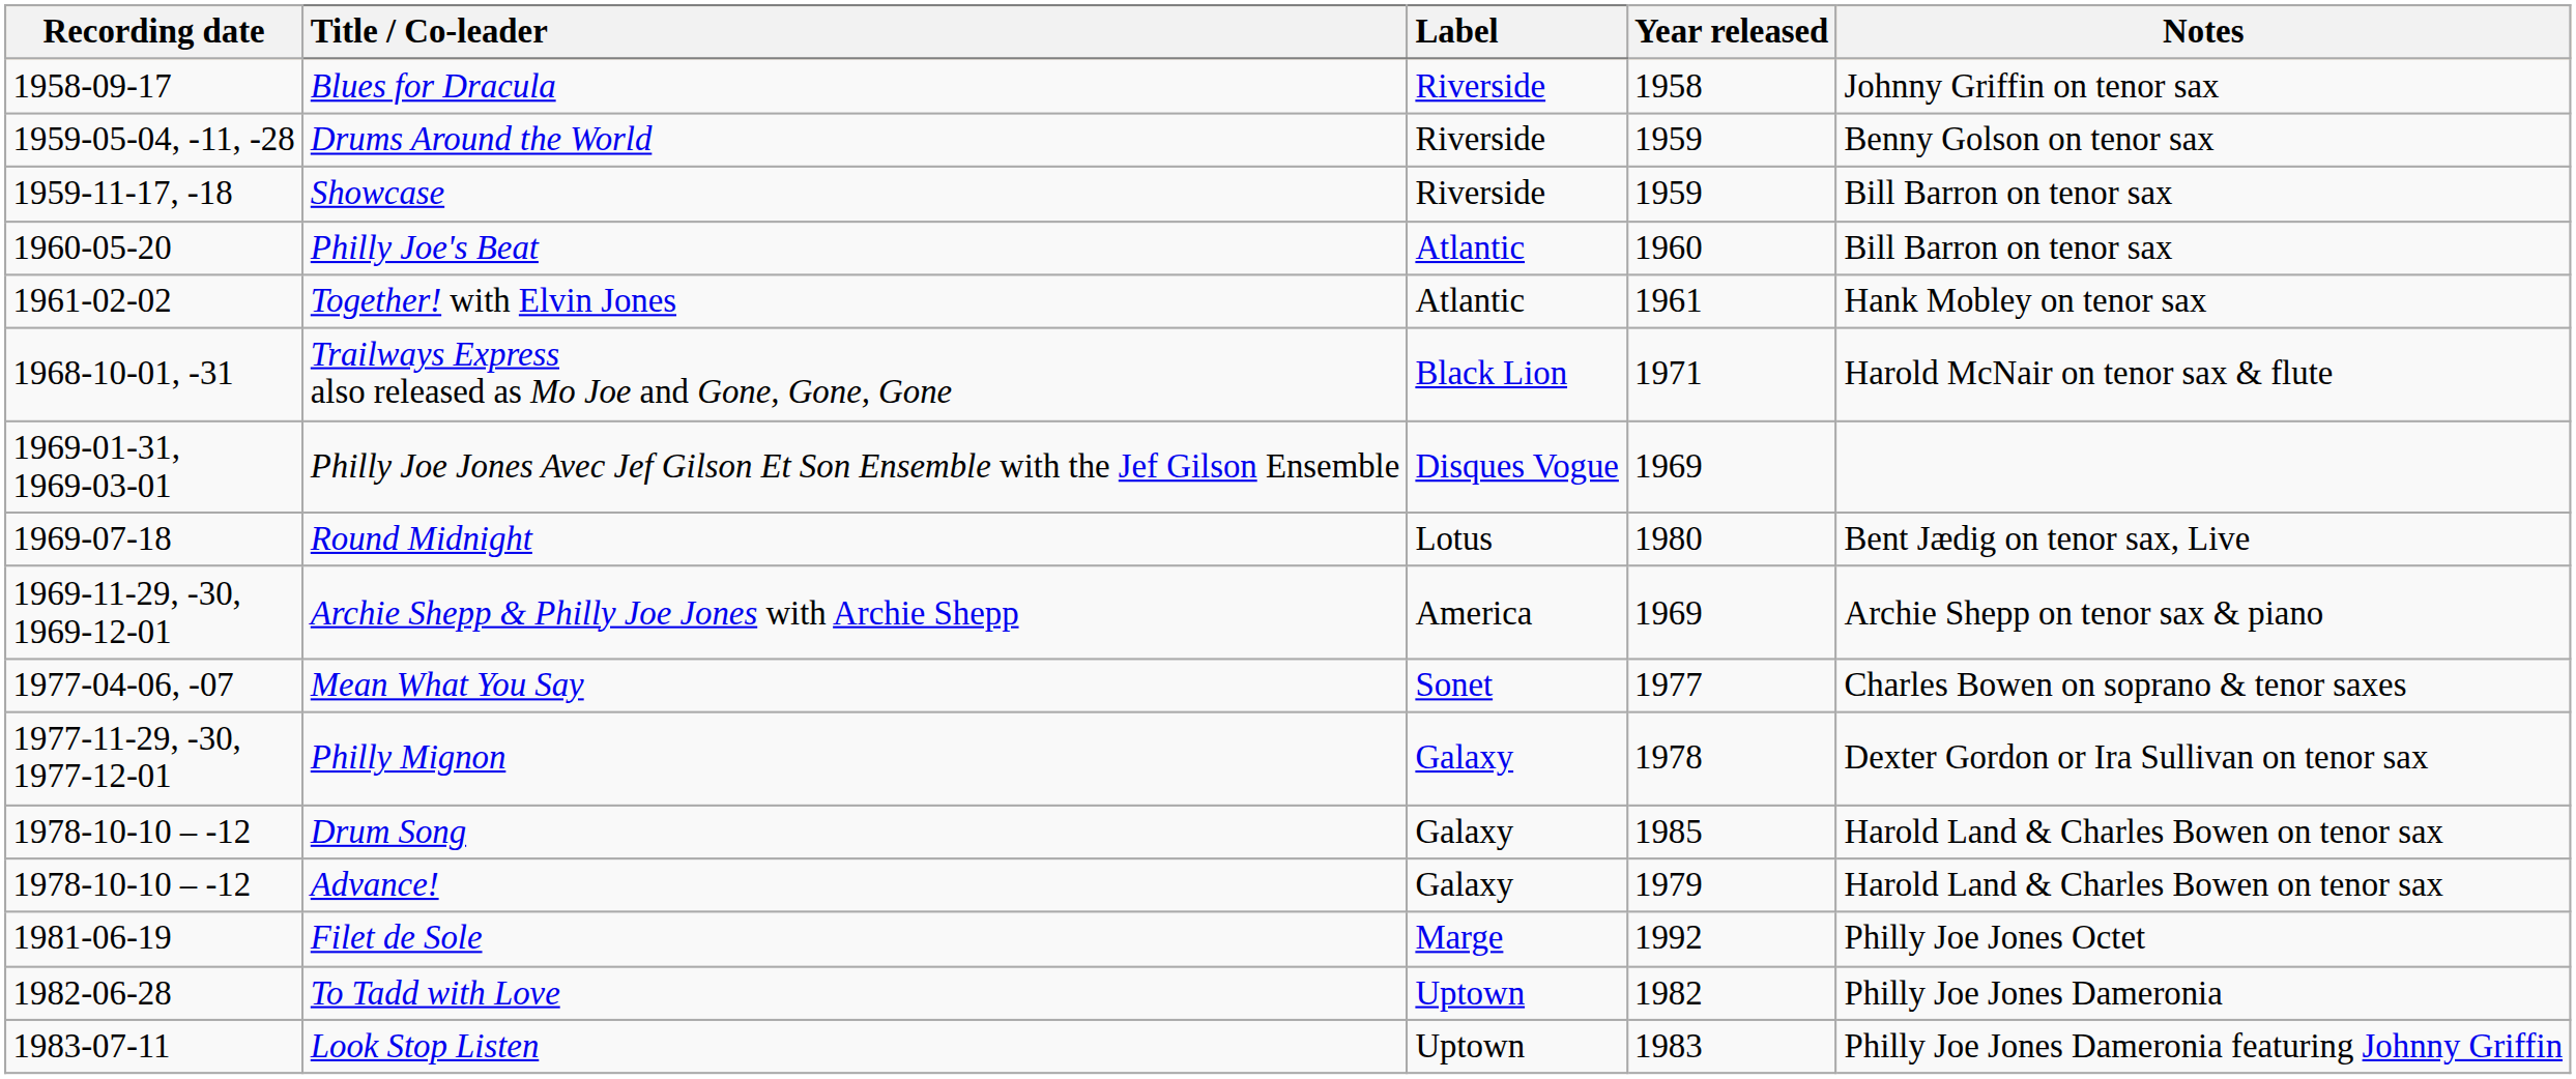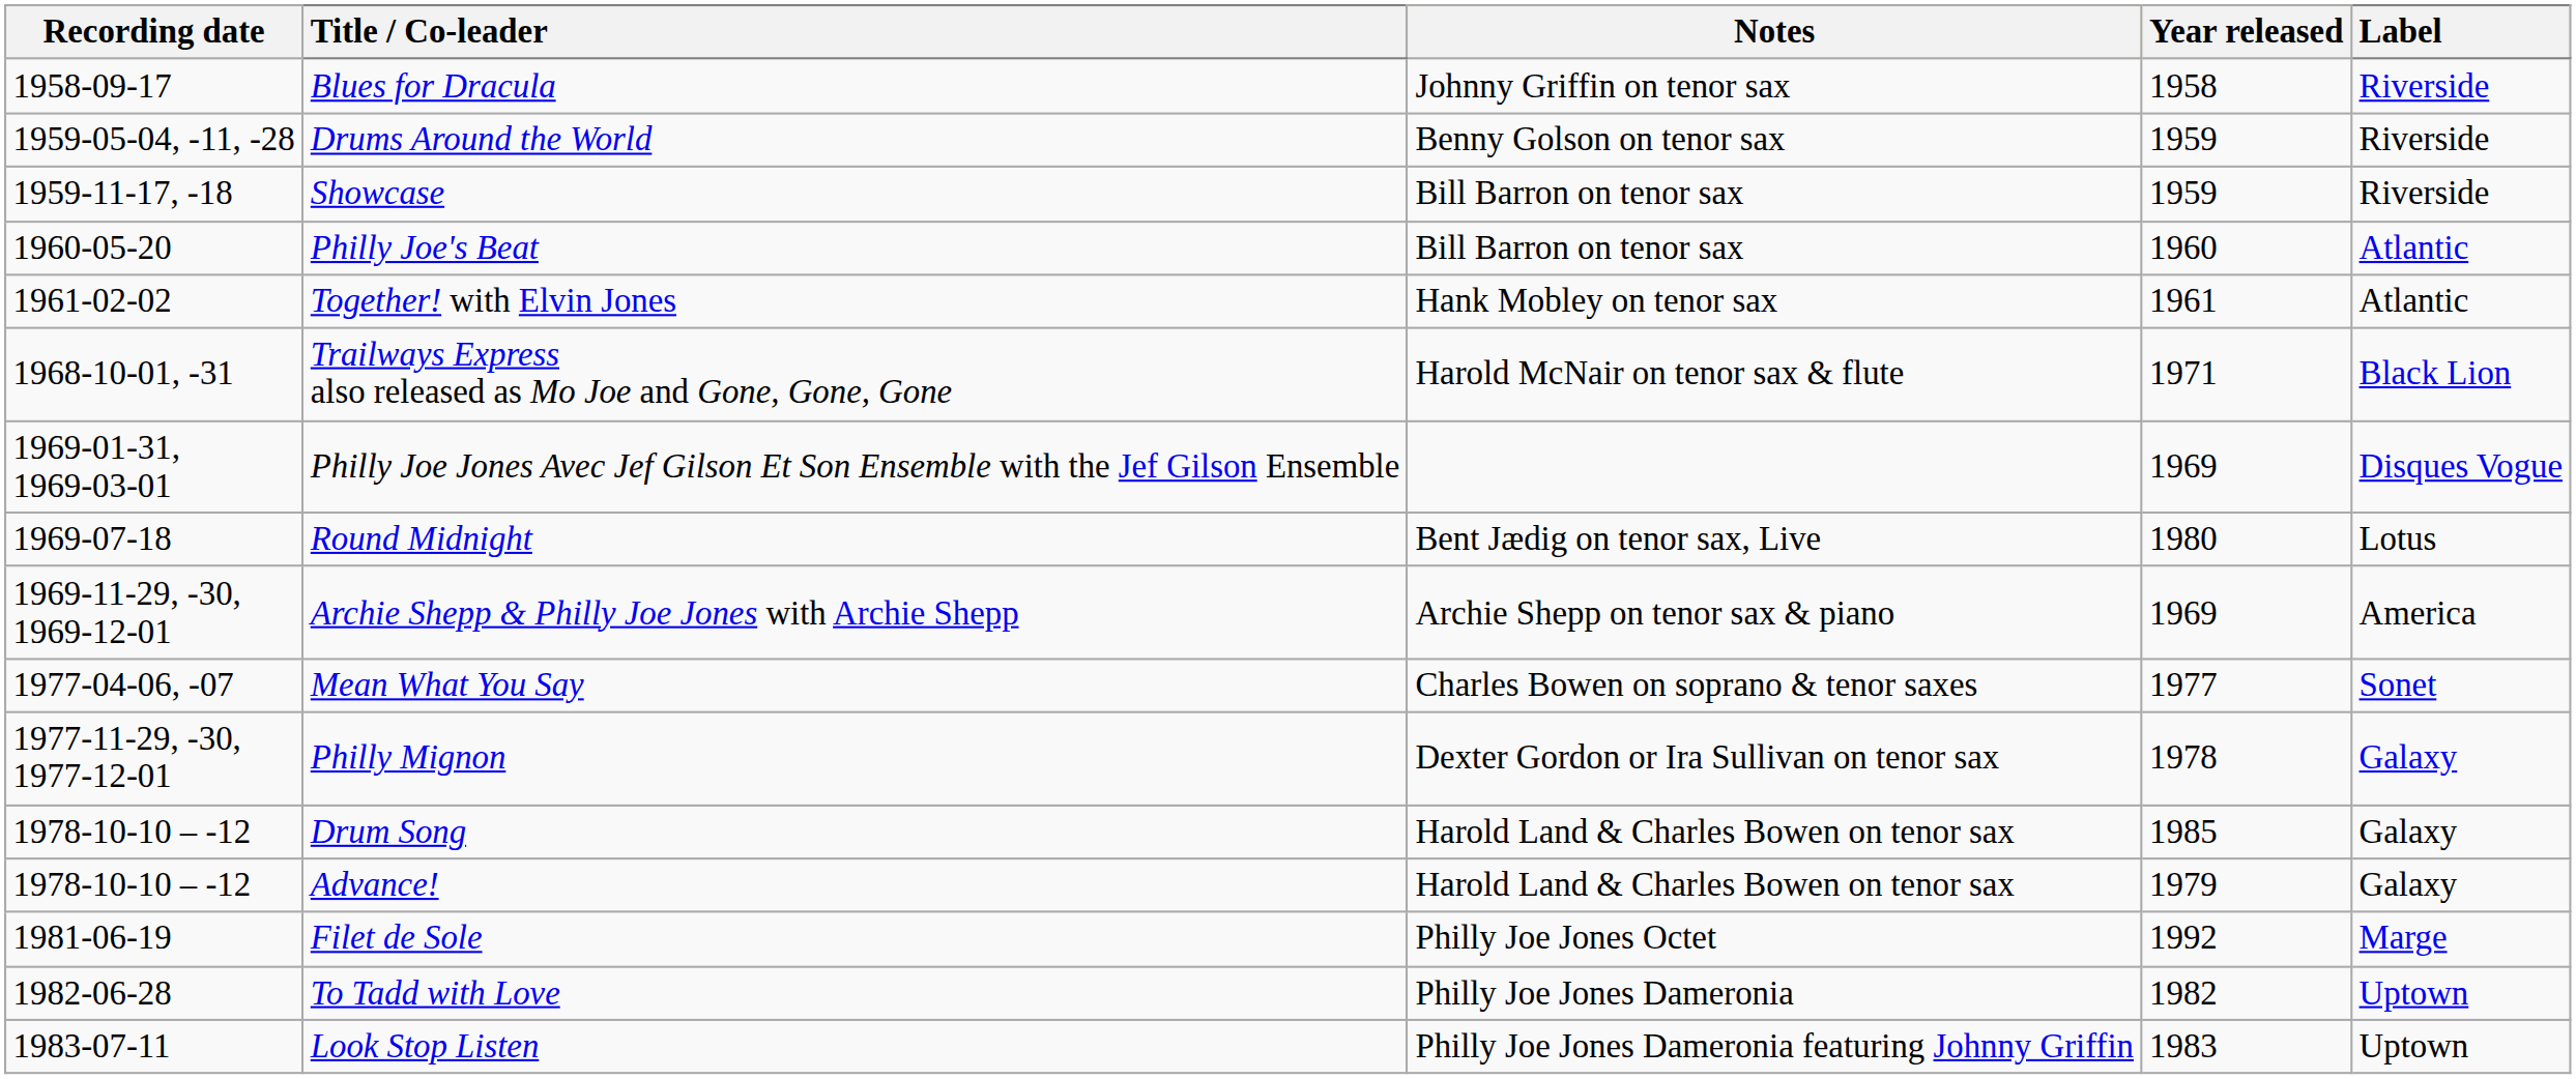columns swapped: Label <-> Notes
